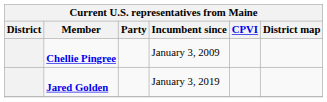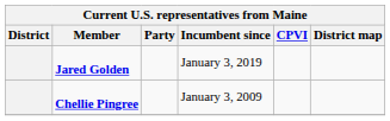rows swapped: Chellie Pingree <-> Jared Golden
